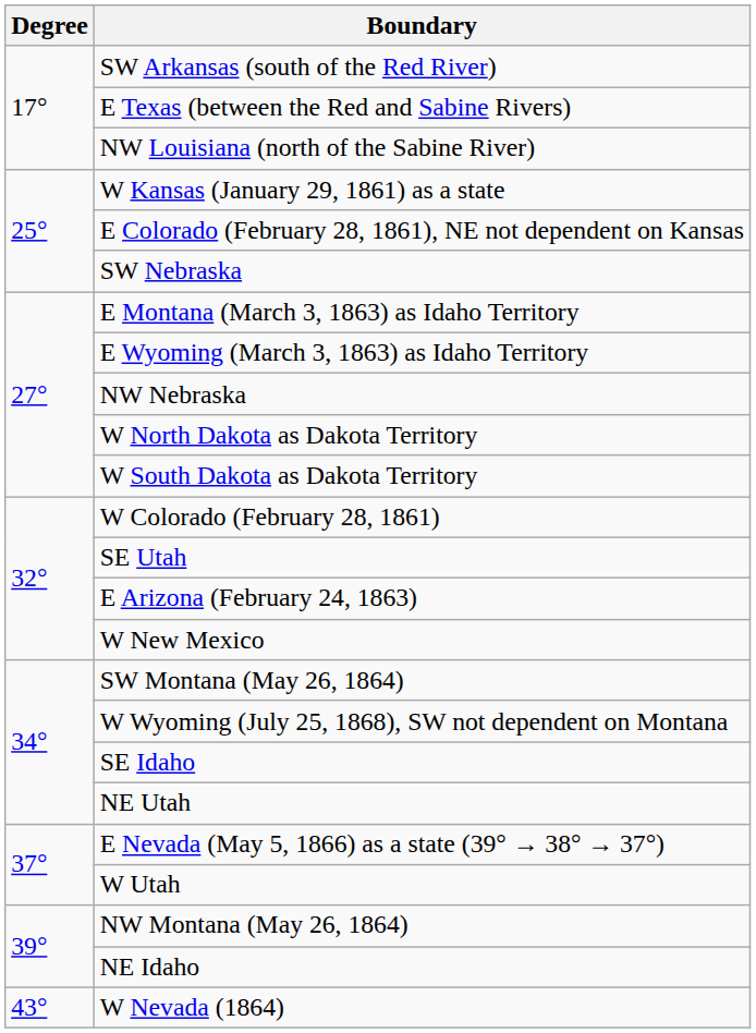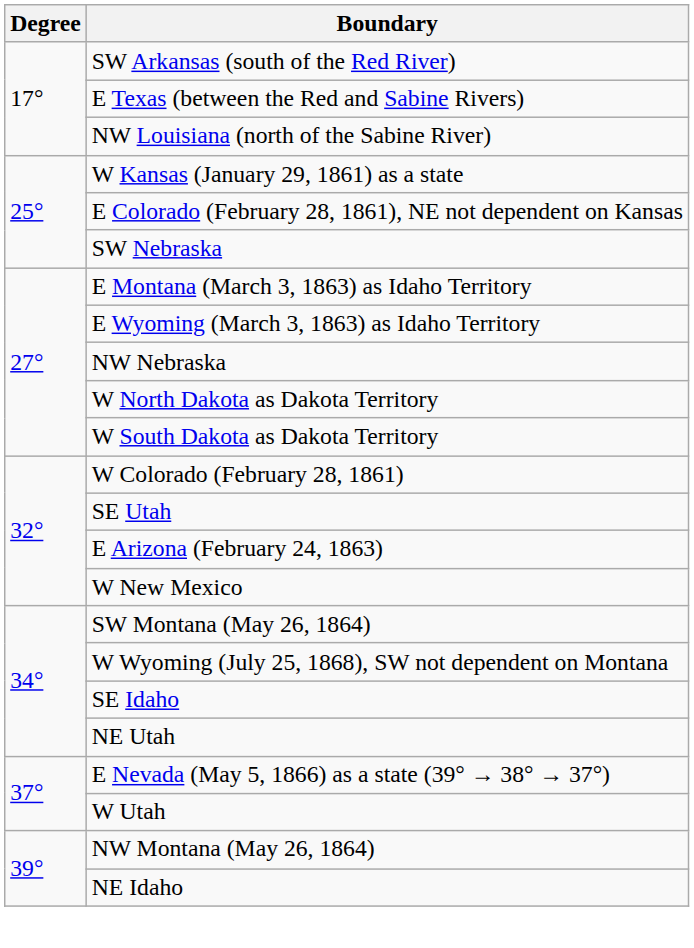- row: 43° | W Nevada (1864)
